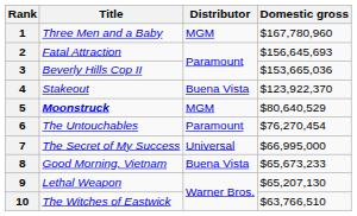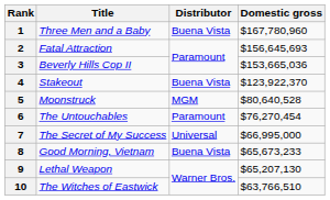1 | Distributor: MGM -> Buena Vista
5 | Title: bold -> normal
5 | Domestic gross: $80,640,529 -> $80,640,528
